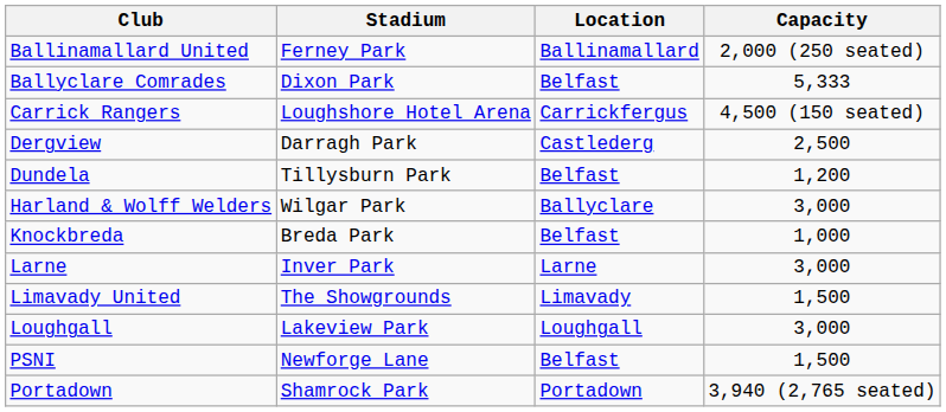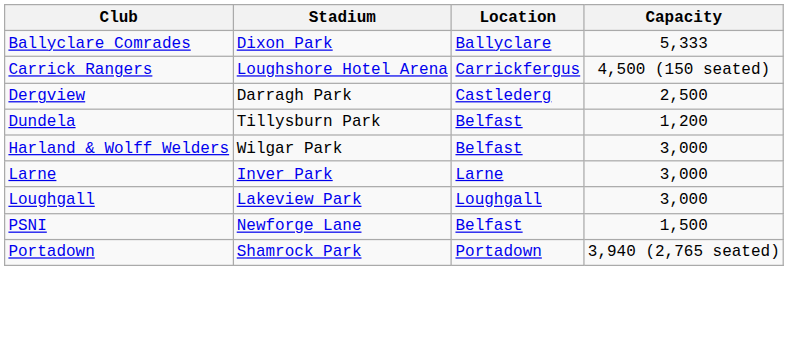- row: Ballinamallard United | Ferney Park | Ballinamallard | 2,000 (250 seated)
Ballyclare Comrades | Location: Belfast -> Ballyclare
Harland & Wolff Welders | Location: Ballyclare -> Belfast
- row: Knockbreda | Breda Park | Belfast | 1,000
- row: Limavady United | The Showgrounds | Limavady | 1,500
